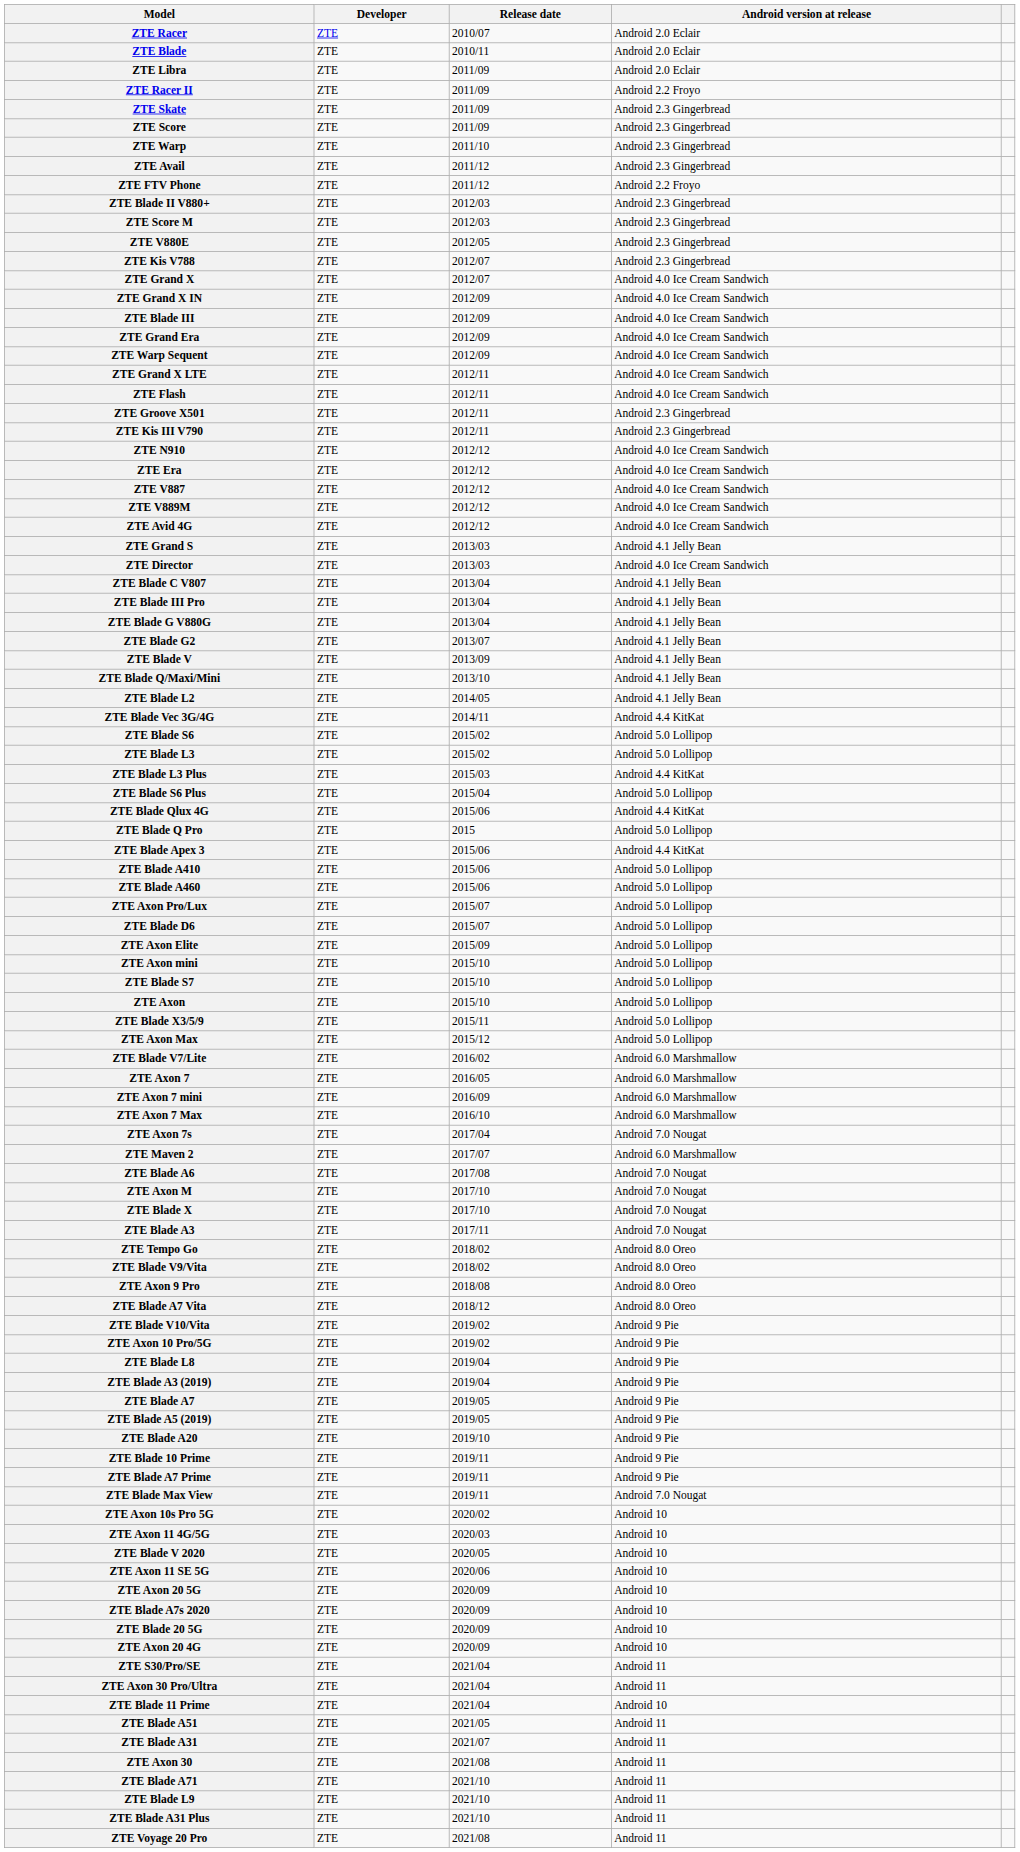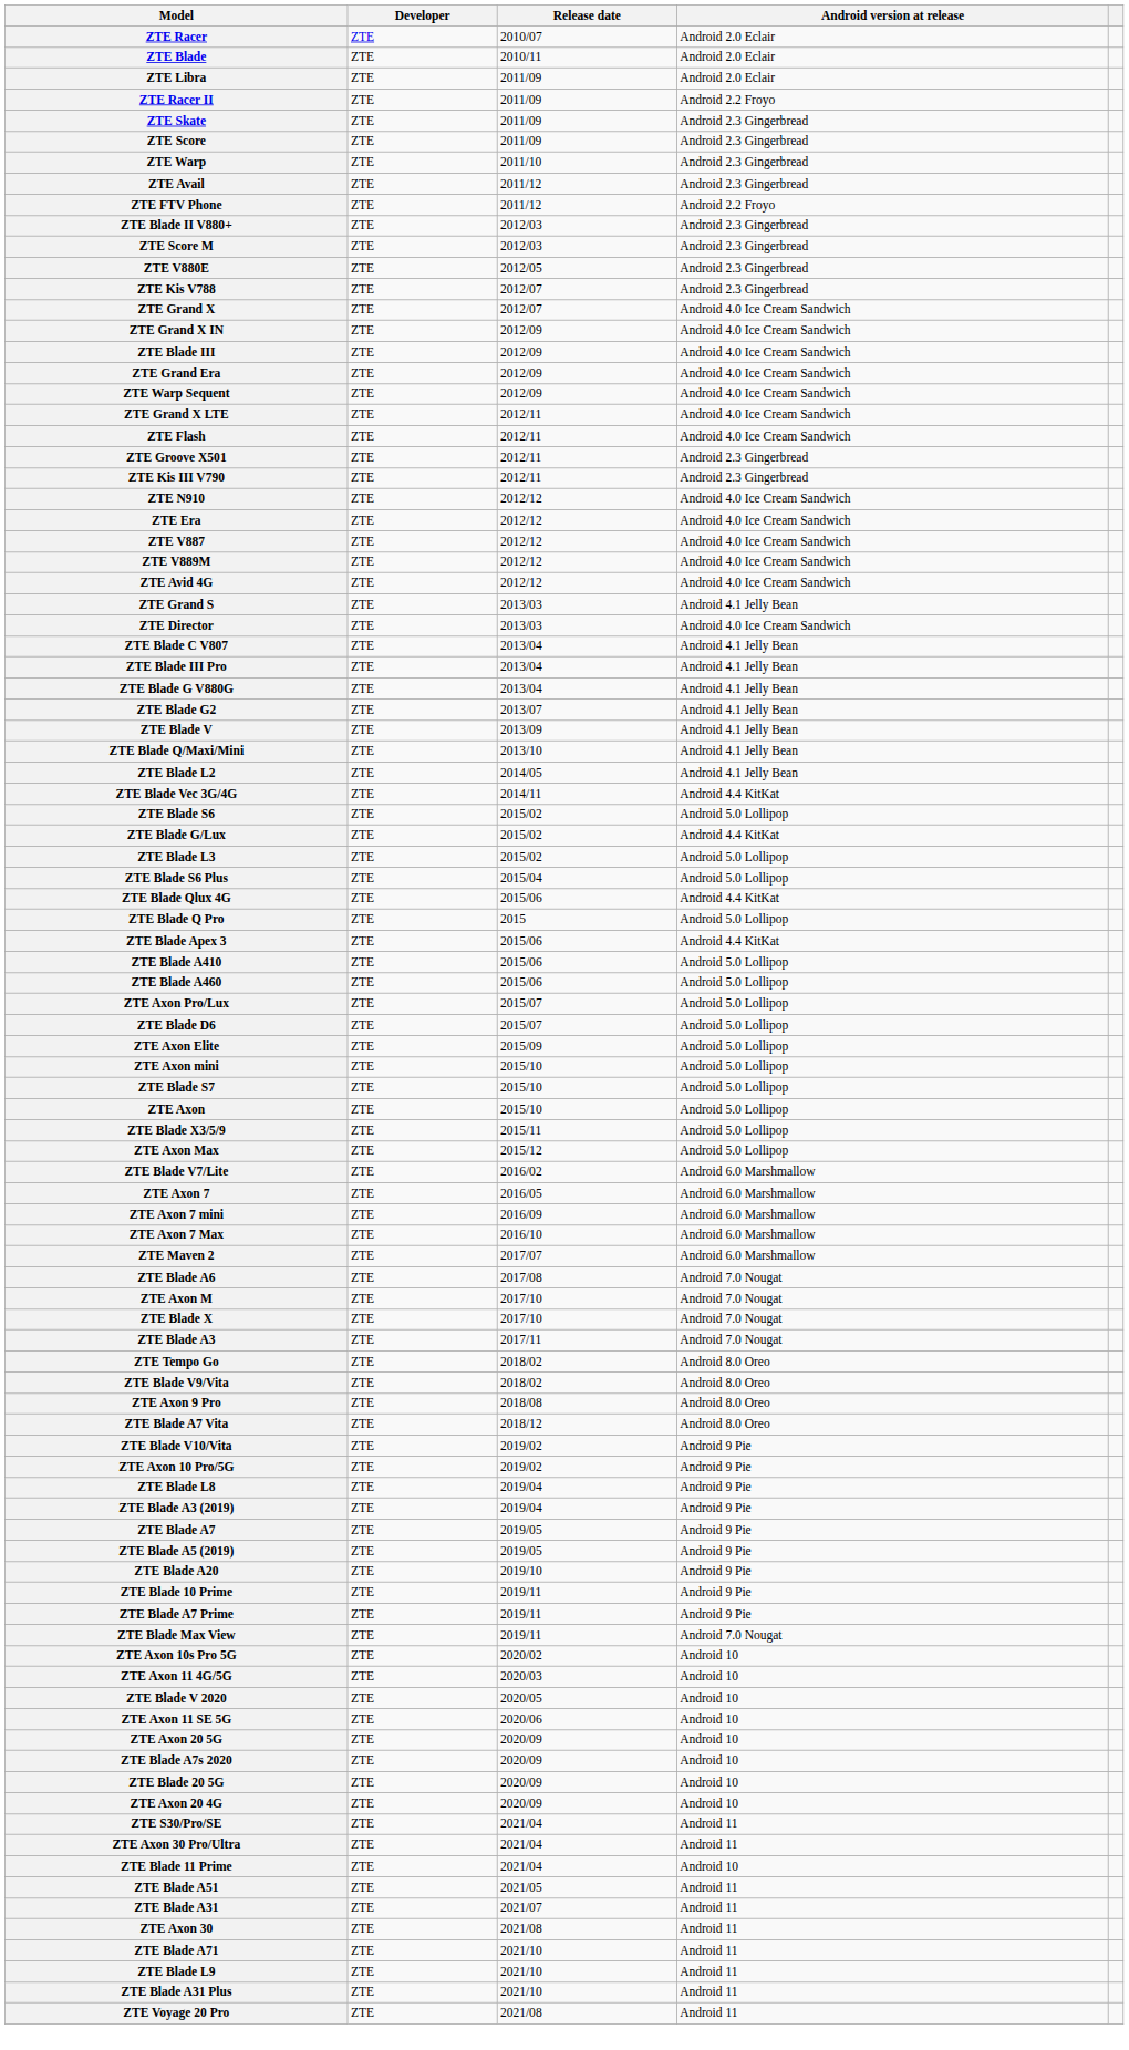+ row: ZTE Blade G/Lux | ZTE | 2015/02 | Android 4.4 KitKat
- row: ZTE Blade L3 Plus | ZTE | 2015/03 | Android 4.4 KitKat
- row: ZTE Axon 7s | ZTE | 2017/04 | Android 7.0 Nougat
